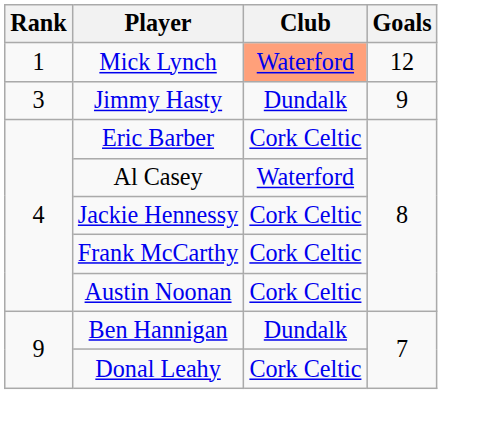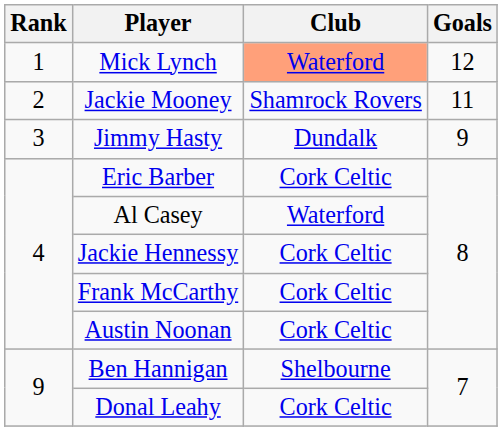+ row: 2 | Jackie Mooney | Shamrock Rovers | 11
Ben Hannigan | Club: Dundalk -> Shelbourne
